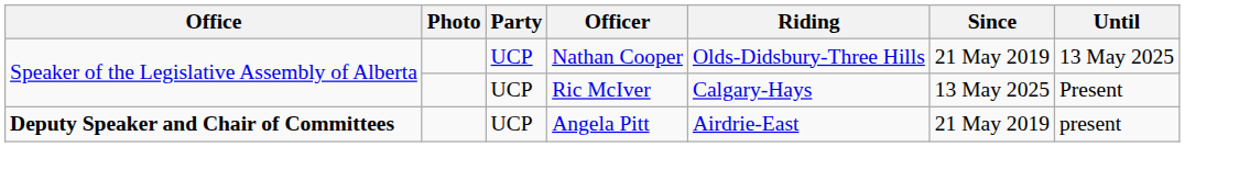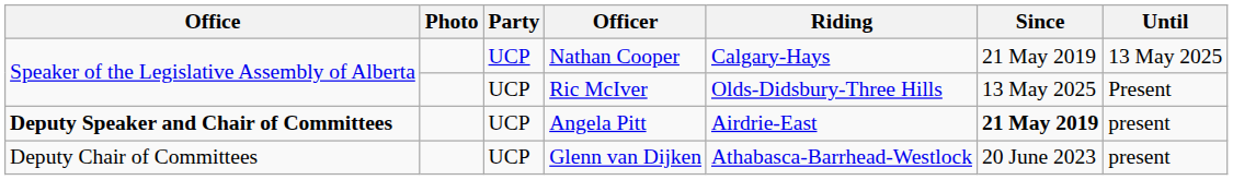Nathan Cooper | Riding: Olds-Didsbury-Three Hills -> Calgary-Hays
Ric McIver | Riding: Calgary-Hays -> Olds-Didsbury-Three Hills
Angela Pitt | Since: normal -> bold
+ row: Deputy Chair of Committees | UCP | Glenn van Dijken | Athabasca-Barrhead-Westlock | 20 June 2023 | present
